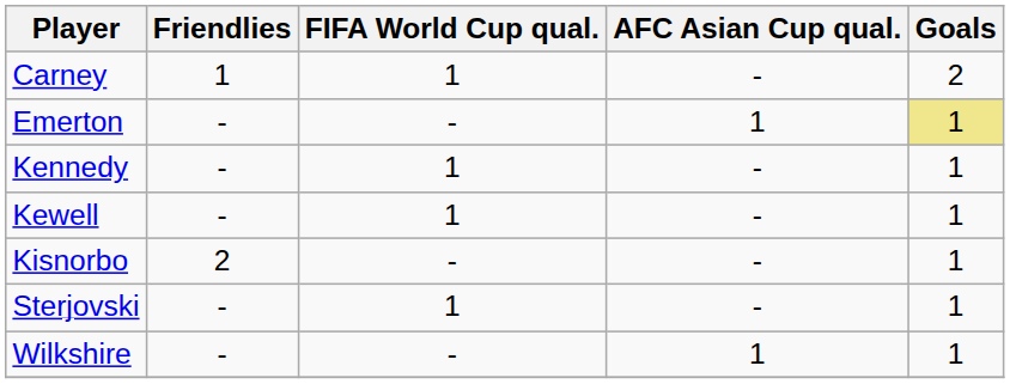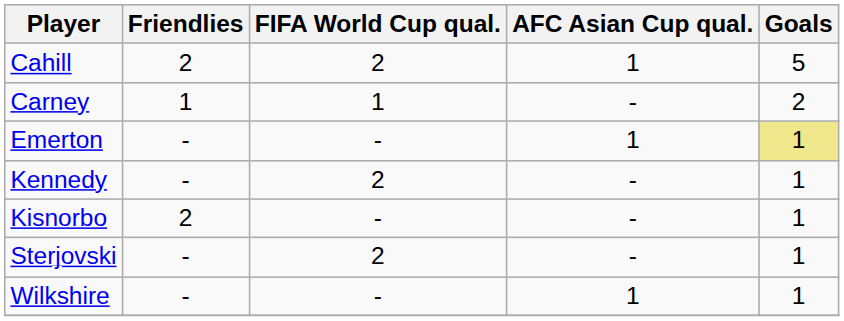+ row: Cahill | 2 | 2 | 1 | 5
Kennedy | FIFA World Cup qual.: 1 -> 2
- row: Kewell | - | 1 | - | 1
Sterjovski | FIFA World Cup qual.: 1 -> 2
